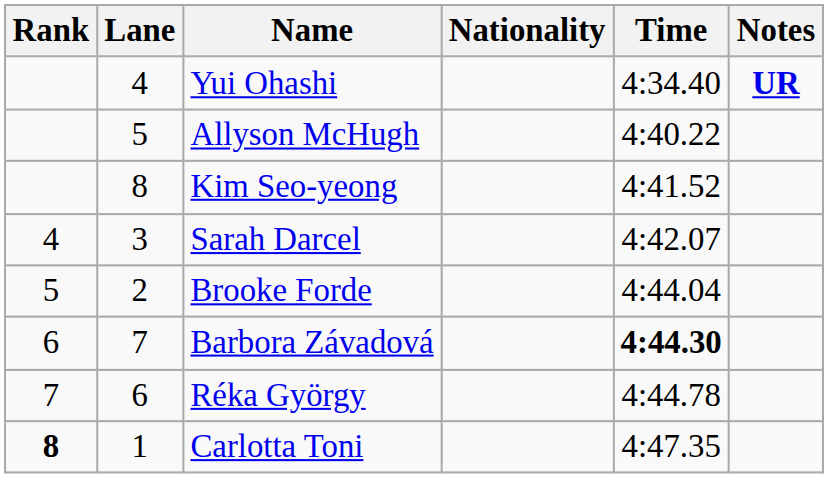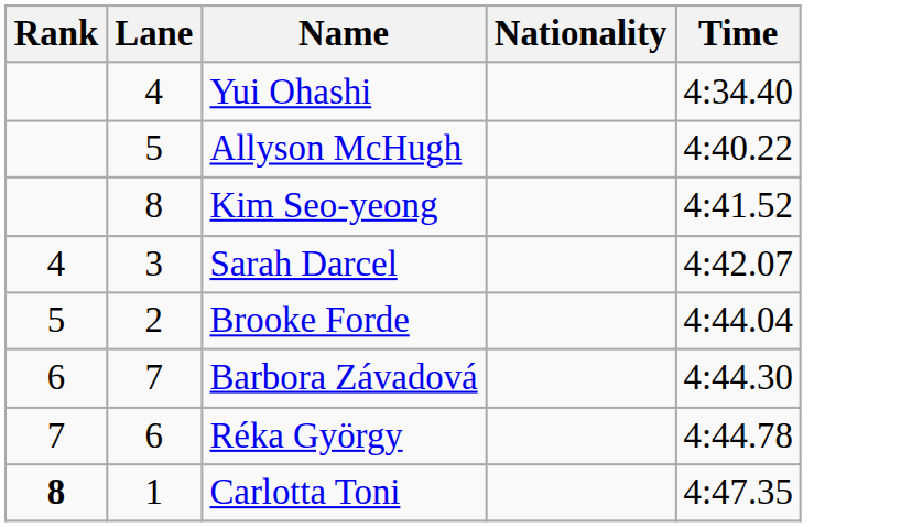- column: Notes | UR
Barbora Závadová | Time: bold -> normal
